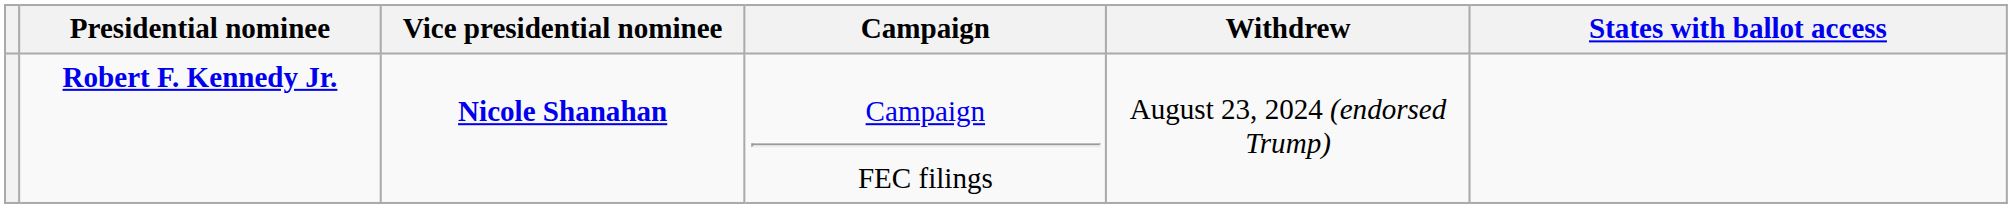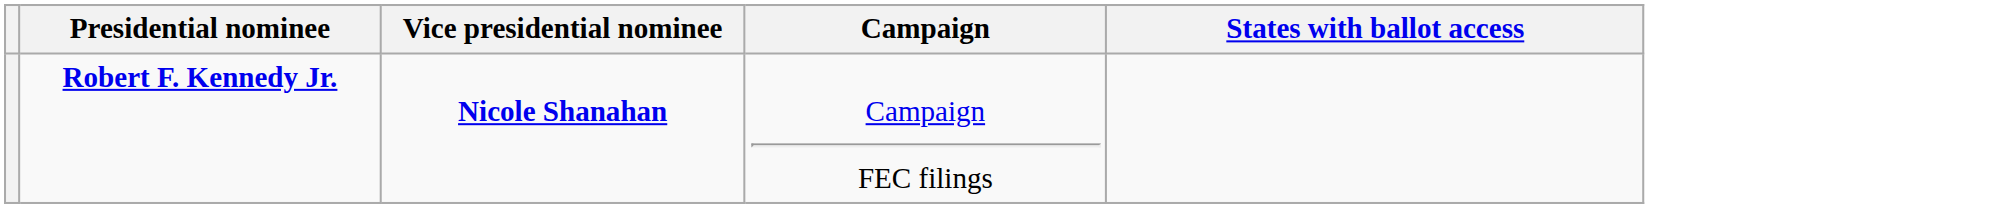- column: Withdrew | August 23, 2024 (endorsed Trump)
